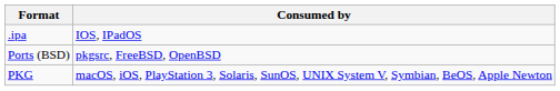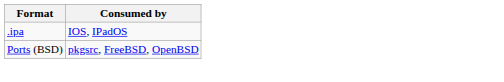- row: PKG | macOS, iOS, PlayStation 3, Solaris, SunOS, UNIX System V, Symbian, BeOS, Apple Newton
